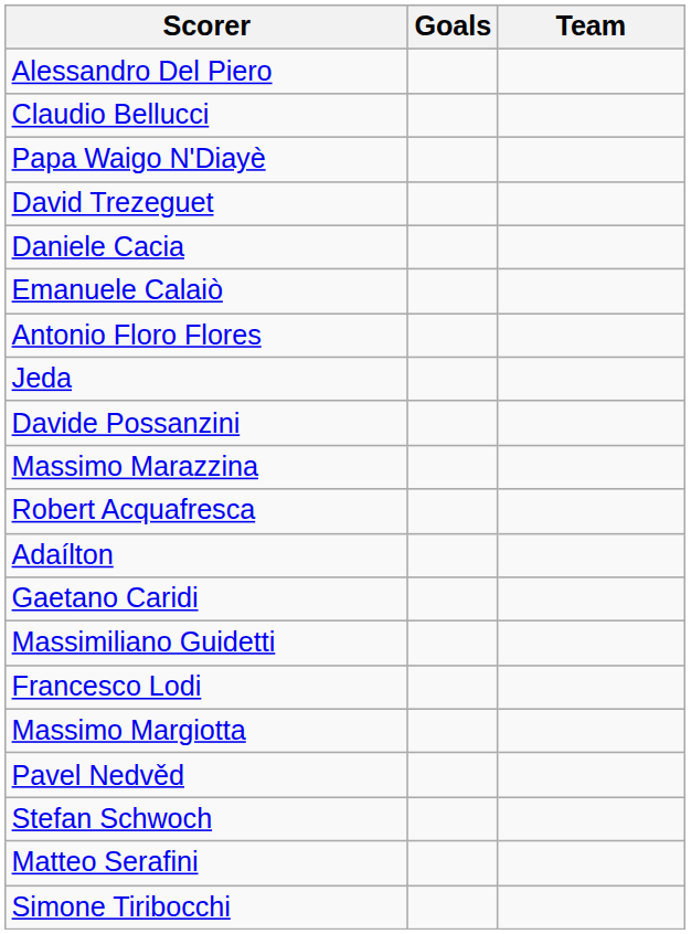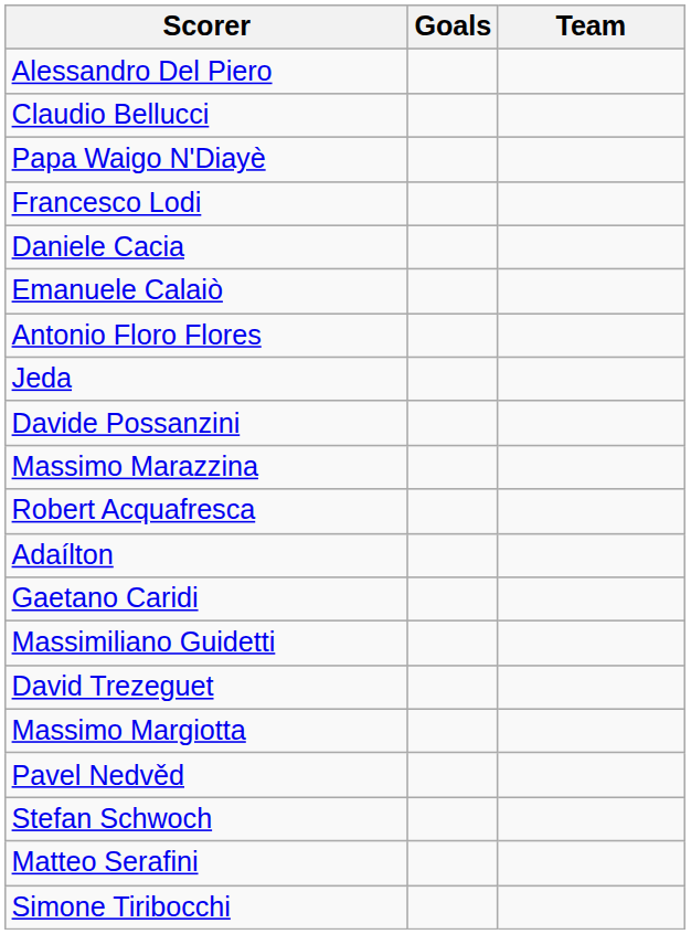rows swapped: David Trezeguet <-> Francesco Lodi
